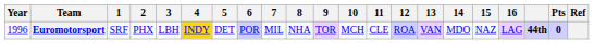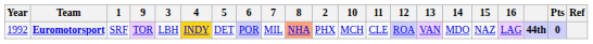columns swapped: 2 <-> 9
Euromotorsport | Year: 1996 -> 1992
Euromotorsport | 8: no background -> lightsalmon background
